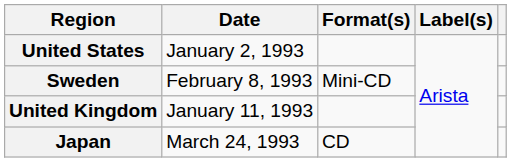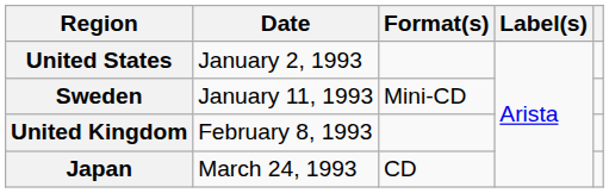Sweden | Date: February 8, 1993 -> January 11, 1993
United Kingdom | Date: January 11, 1993 -> February 8, 1993
